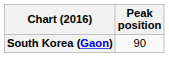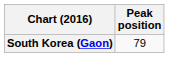South Korea (Gaon) | Peak position: 90 -> 79
